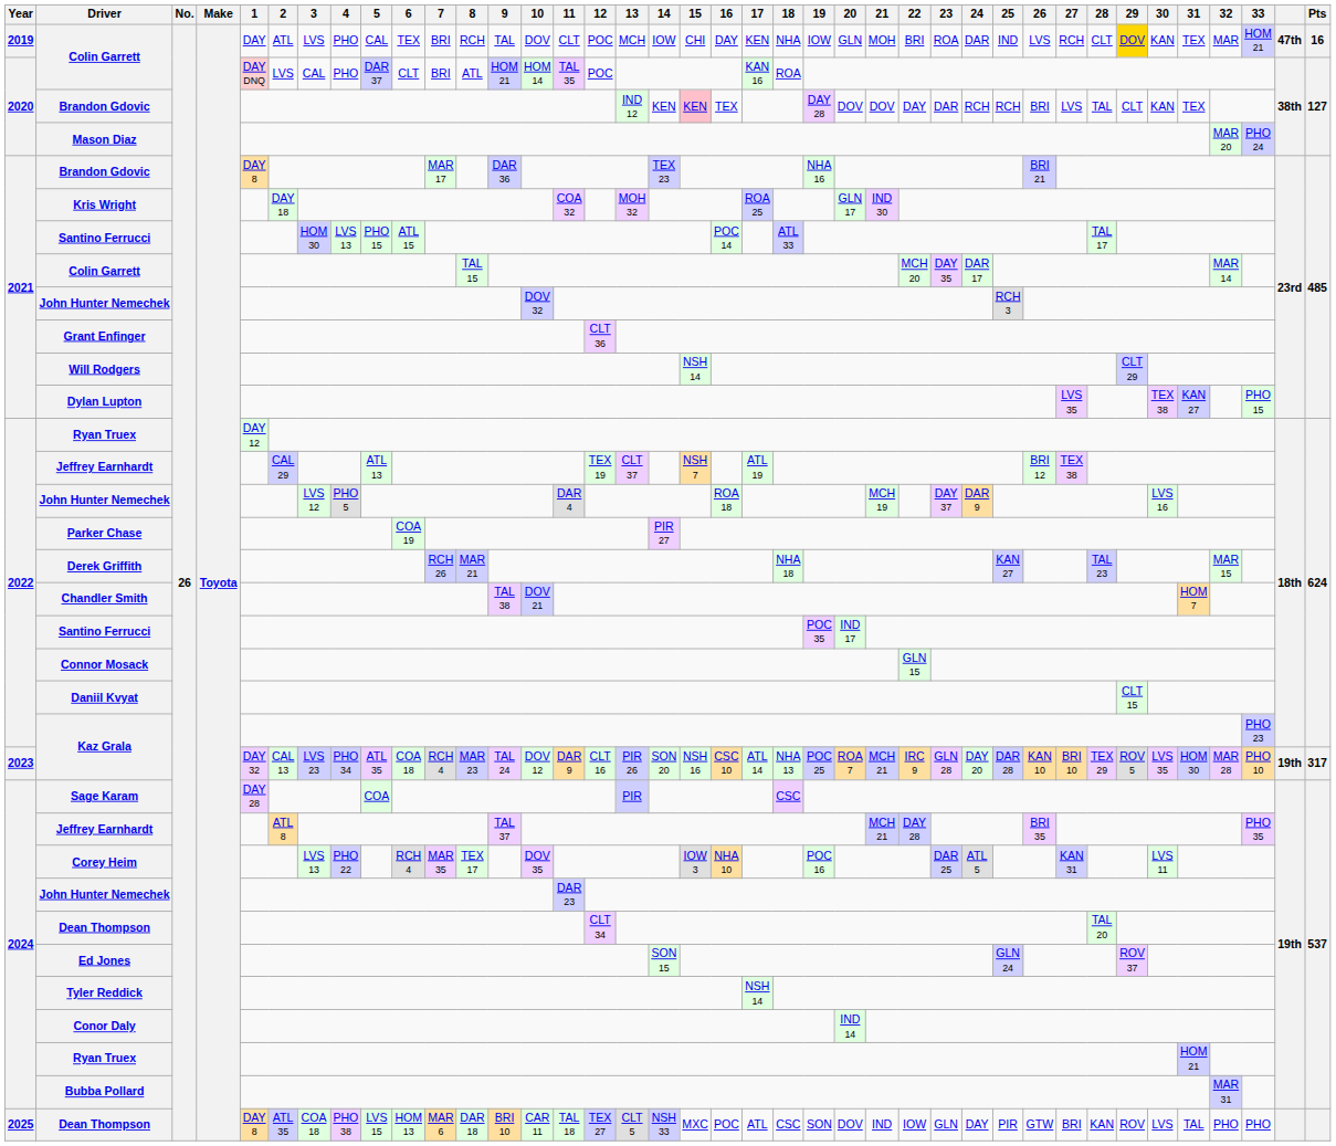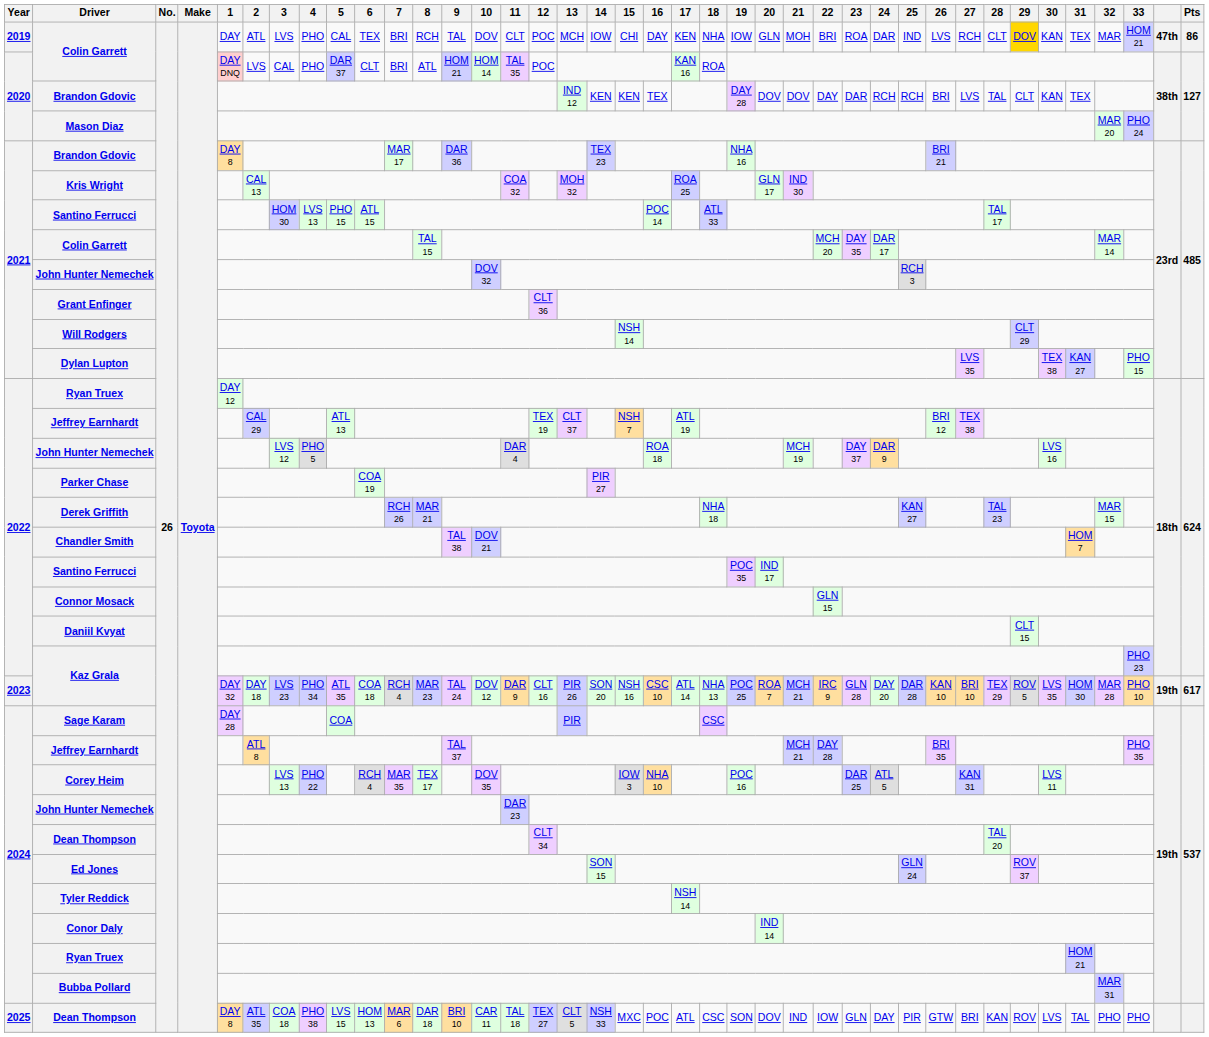2019 / Colin Garrett | Pts: 16 -> 86
2020 / Brandon Gdovic | 15: pink background -> no background
Kris Wright | 2: DAY 18 -> CAL 13
2023 / Kaz Grala | 2: CAL 13 -> DAY 18
2023 / Kaz Grala | Pts: 317 -> 617
